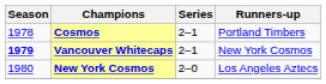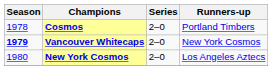Cosmos | Series: 2–1 -> 2–0
Vancouver Whitecaps | Series: 2–1 -> 2–0
